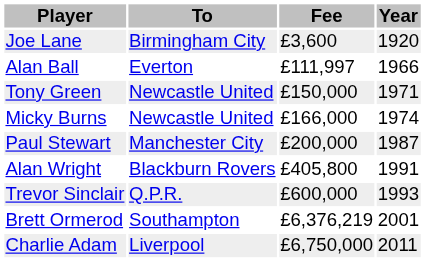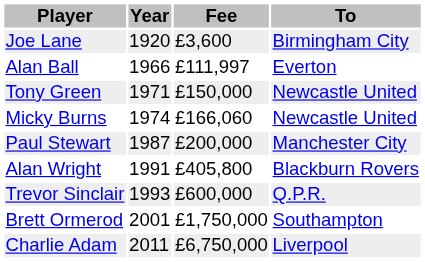columns swapped: To <-> Year
Micky Burns | Fee: £166,000 -> £166,060
Brett Ormerod | Fee: £6,376,219 -> £1,750,000
